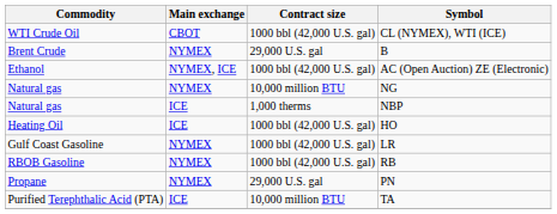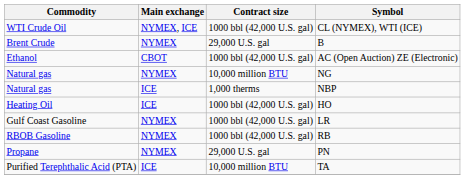CL (NYMEX), WTI (ICE) | Main exchange: CBOT -> NYMEX, ICE
AC (Open Auction) ZE (Electronic) | Main exchange: NYMEX, ICE -> CBOT
